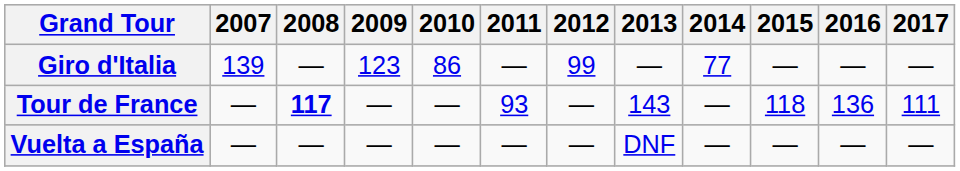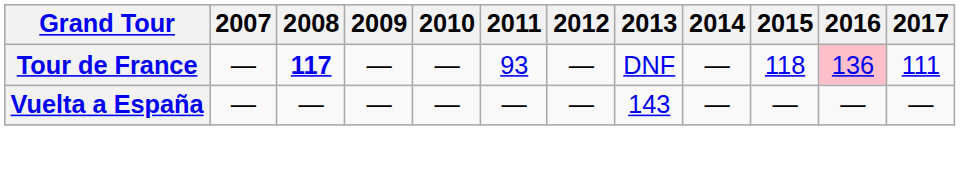- row: Giro d'Italia | 139 | — | 123 | 86 | — | 99 | — | 77 | — | — | —
Tour de France | 2013: 143 -> DNF
Tour de France | 2016: no background -> pink background
Vuelta a España | 2013: DNF -> 143
